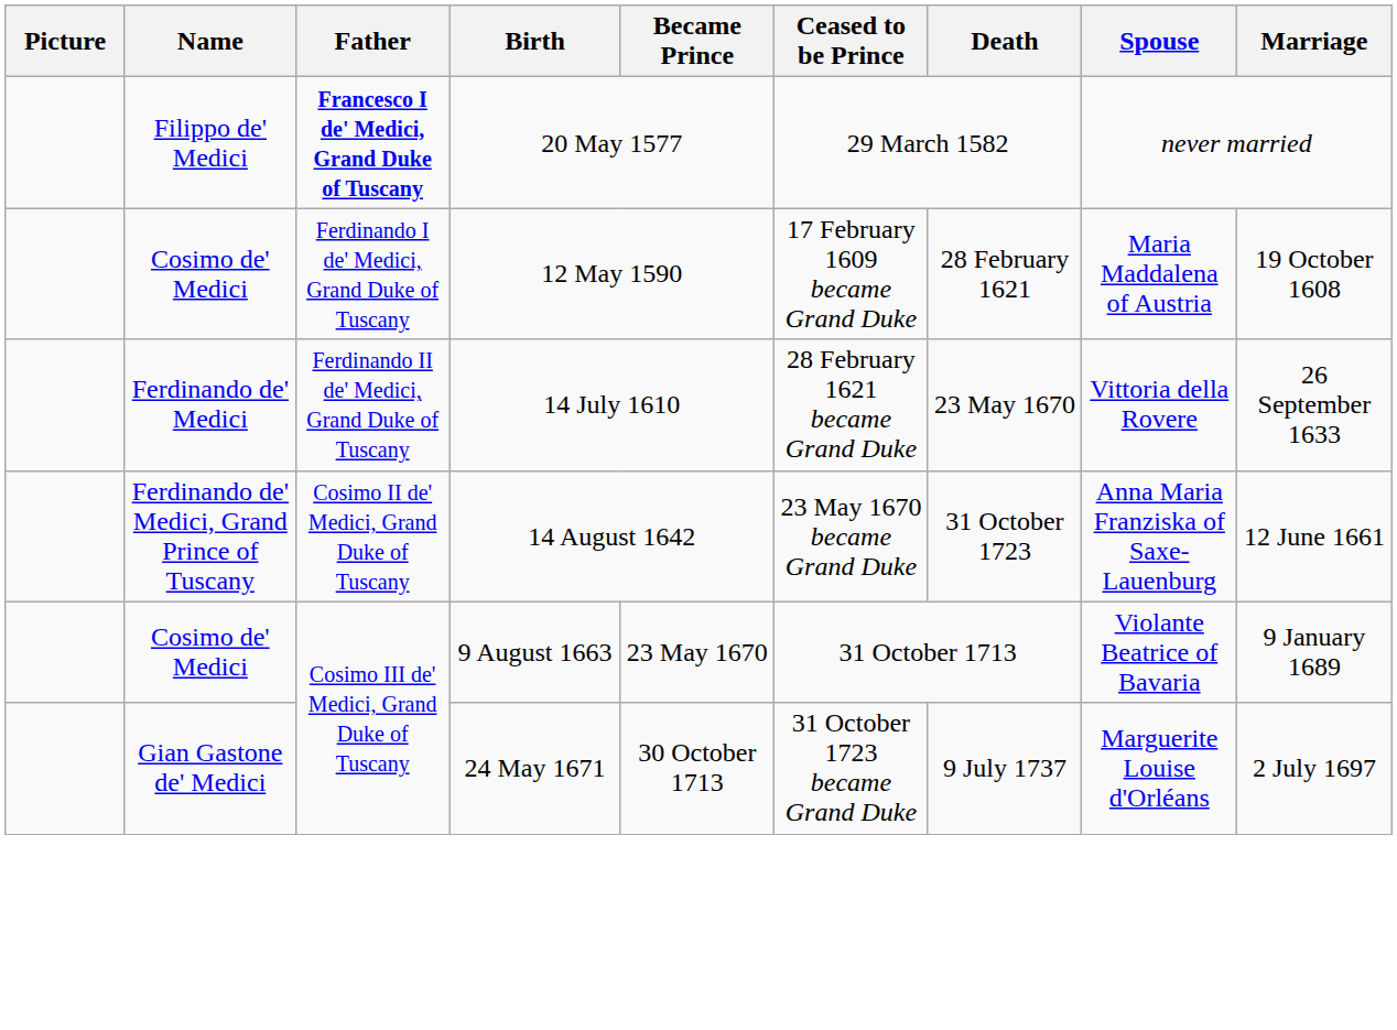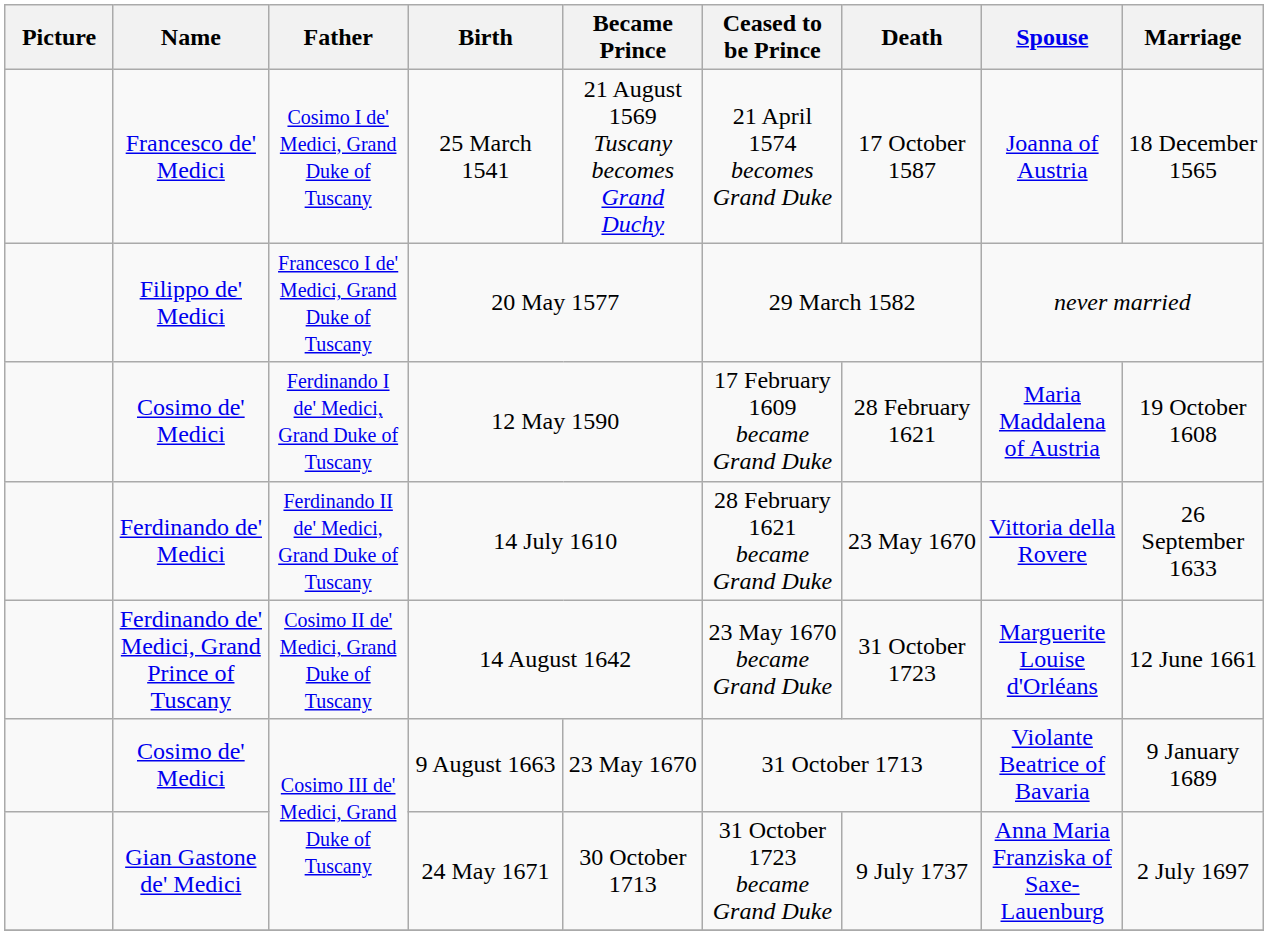+ row: Francesco de' Medici | Cosimo I de' Medici, Grand Duke of Tuscany | 25 March 1541 | 21 August 1569 Tuscany becomes Grand Duchy | 21 April 1574 becomes Grand Duke | 17 October 1587 | Joanna of Austria | 18 December 1565
20 May 1577 | Father: bold -> normal
14 August 1642 | Spouse: Anna Maria Franziska of Saxe-Lauenburg -> Marguerite Louise d'Orléans
24 May 1671 | Spouse: Marguerite Louise d'Orléans -> Anna Maria Franziska of Saxe-Lauenburg
